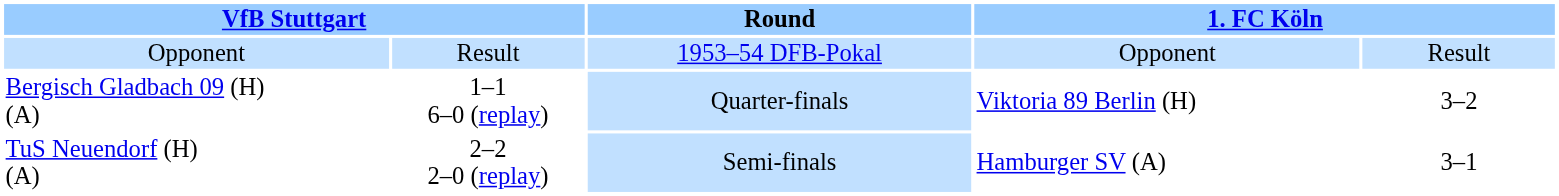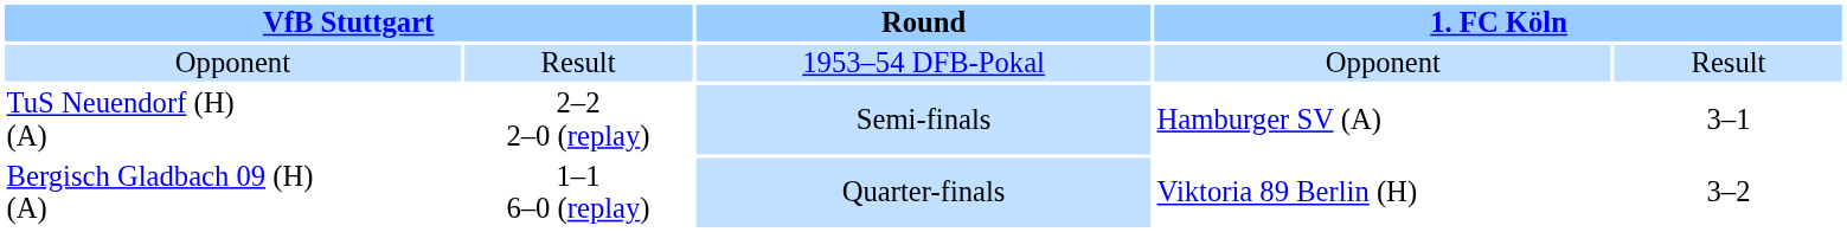rows swapped: Bergisch Gladbach 09 (H) (A) <-> TuS Neuendorf (H) (A)
